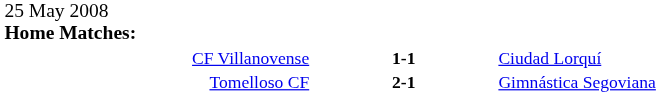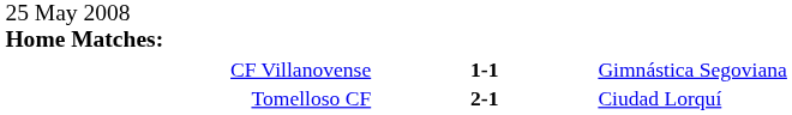CF Villanovense | column 3: Ciudad Lorquí -> Gimnástica Segoviana
Tomelloso CF | column 3: Gimnástica Segoviana -> Ciudad Lorquí
